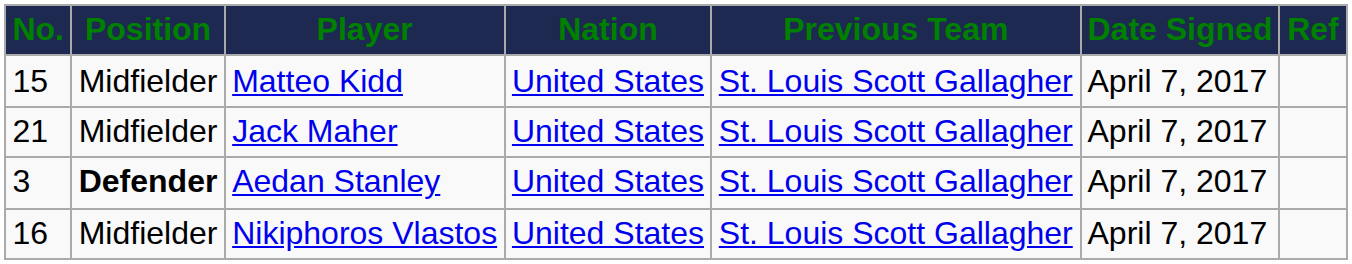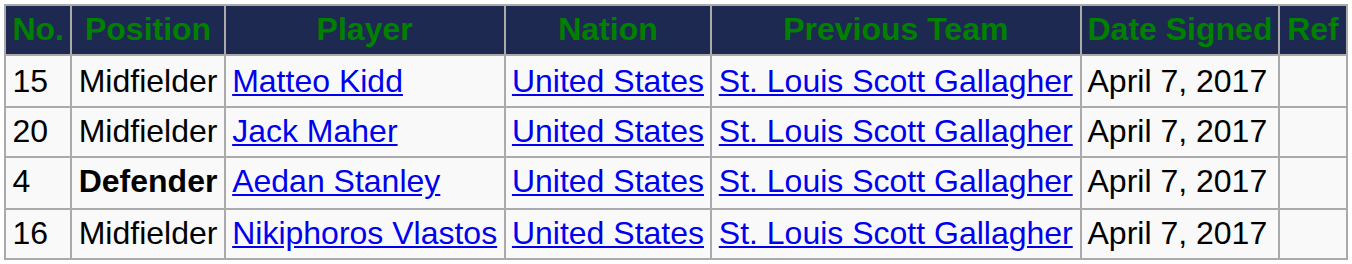Jack Maher | No.: 21 -> 20
Aedan Stanley | No.: 3 -> 4
